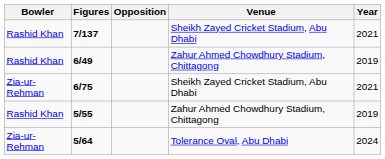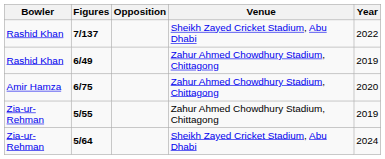7/137 | Year: 2021 -> 2022
6/75 | Bowler: Zia-ur-Rehman -> Amir Hamza
6/75 | Venue: Sheikh Zayed Cricket Stadium, Abu Dhabi -> Zahur Ahmed Chowdhury Stadium, Chittagong
6/75 | Year: 2021 -> 2020
5/55 | Bowler: Rashid Khan -> Zia-ur-Rehman
5/64 | Venue: Tolerance Oval, Abu Dhabi -> Sheikh Zayed Cricket Stadium, Abu Dhabi
